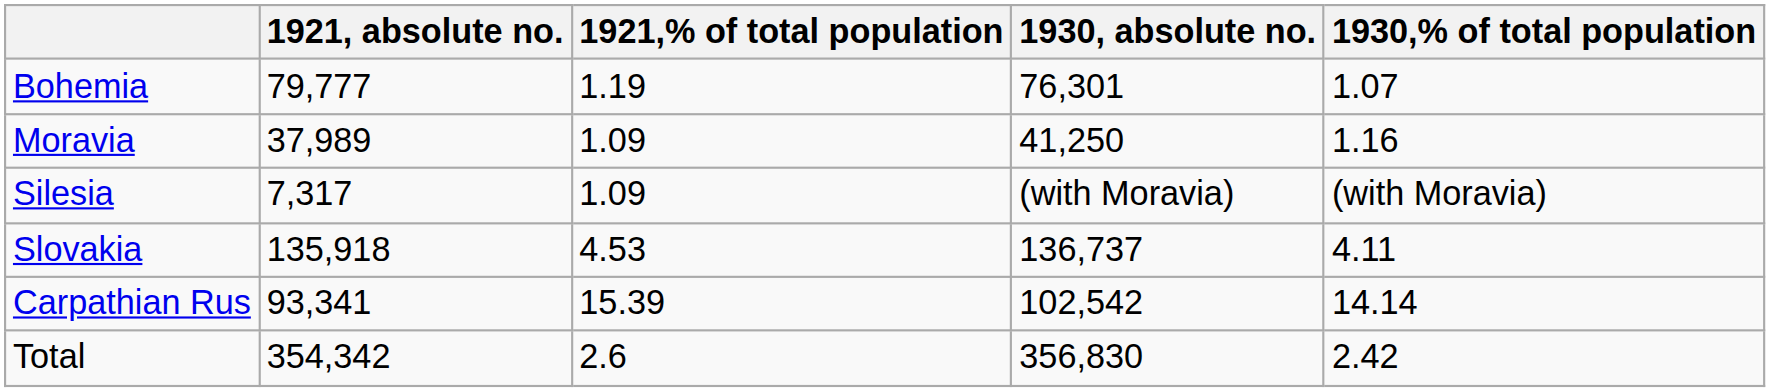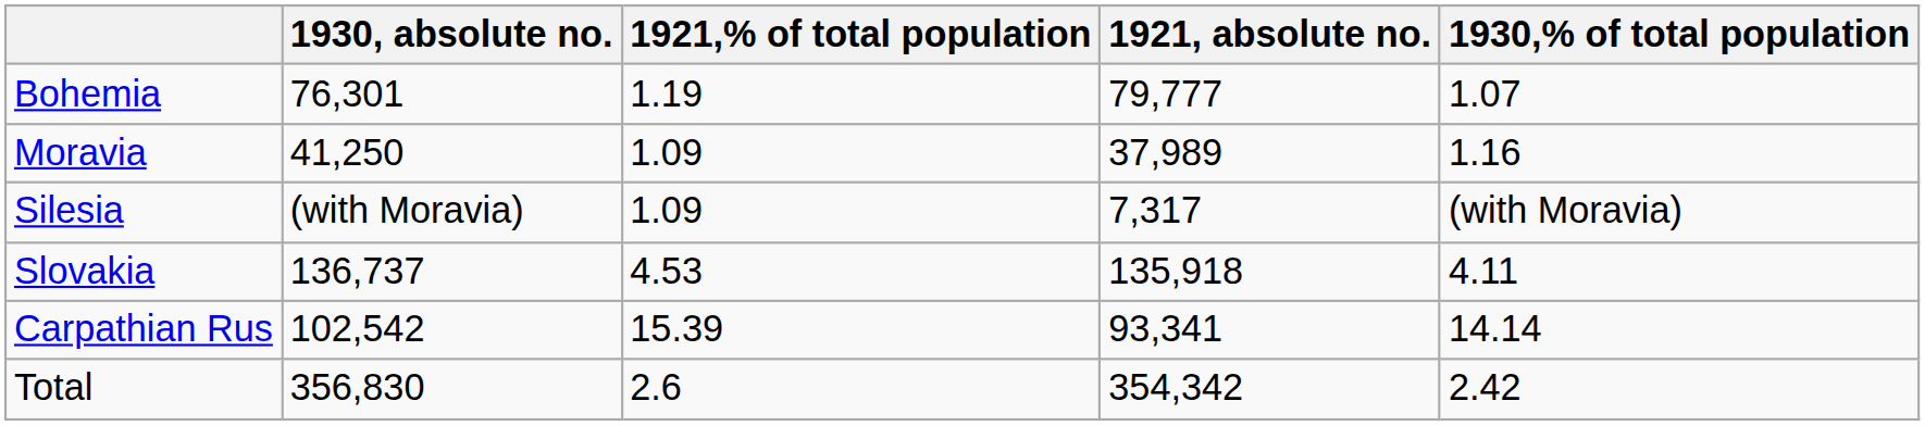columns swapped: 1921, absolute no. <-> 1930, absolute no.
